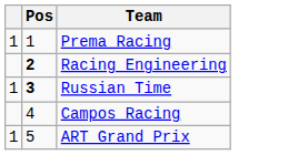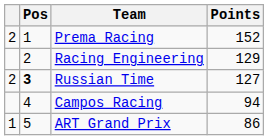+ column: Points | 152 | 129 | 127 | 94 | 86
Prema Racing | column 1: 1 -> 2
Racing Engineering | Pos: bold -> normal
Russian Time | column 1: 1 -> 2
